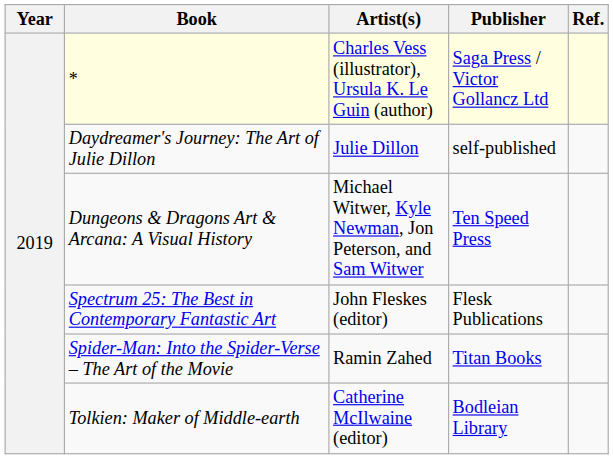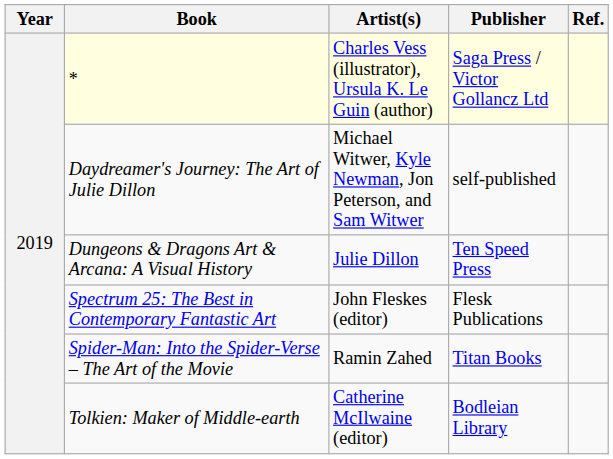Daydreamer's Journey: The Art of Julie Dillon | Artist(s): Julie Dillon -> Michael Witwer, Kyle Newman, Jon Peterson, and Sam Witwer
Dungeons & Dragons Art & Arcana: A Visual History | Artist(s): Michael Witwer, Kyle Newman, Jon Peterson, and Sam Witwer -> Julie Dillon
